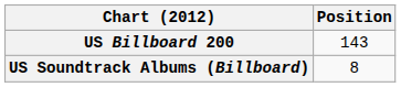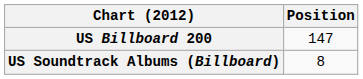US Billboard 200 | Position: 143 -> 147
